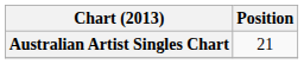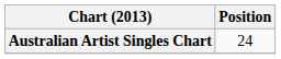Australian Artist Singles Chart | Position: 21 -> 24
